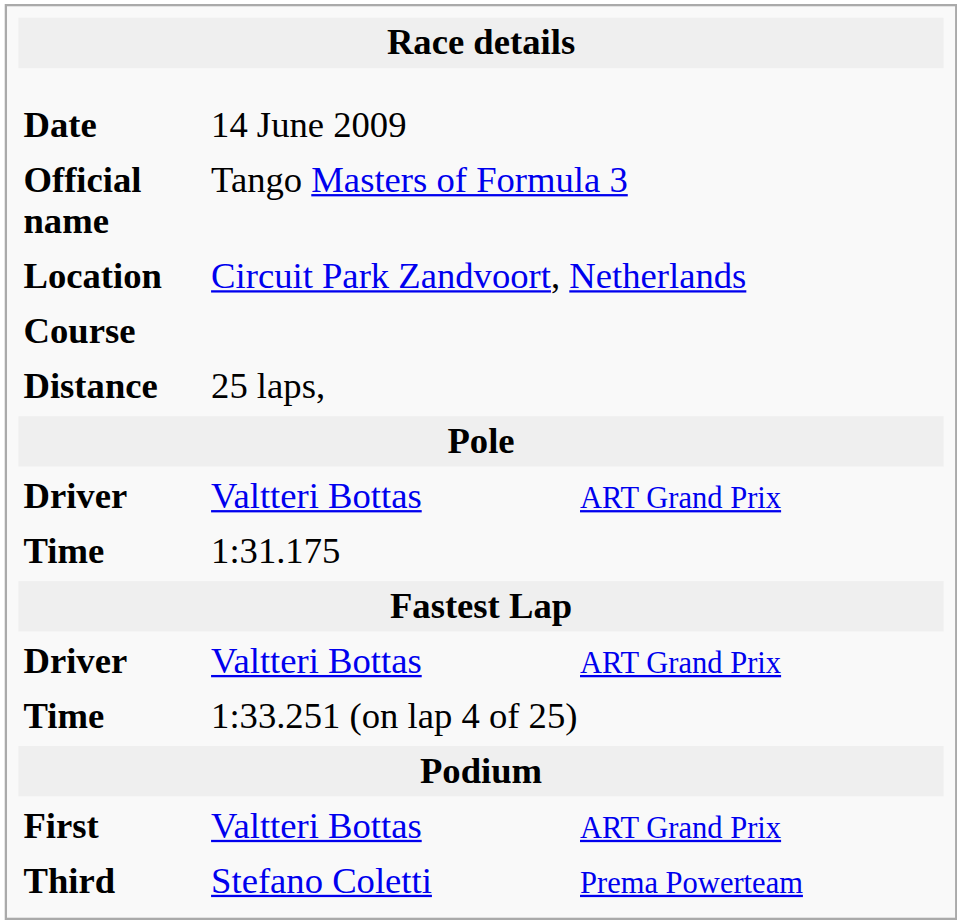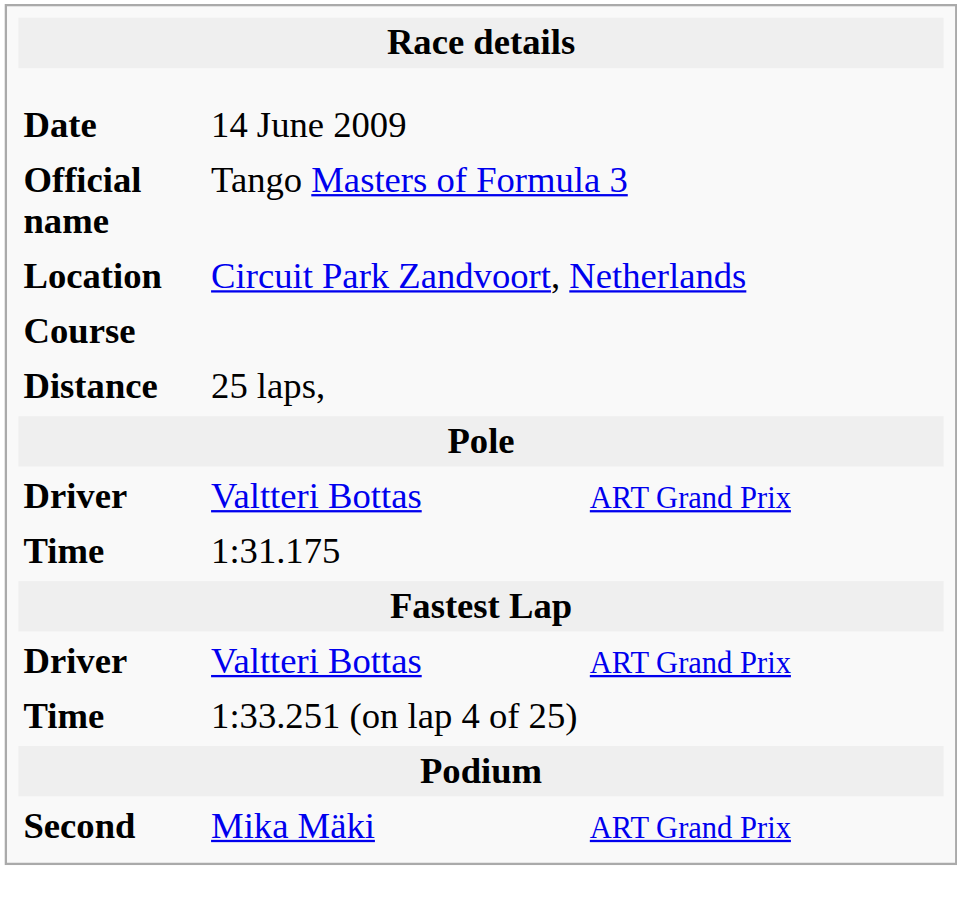- row: First | Valtteri Bottas | ART Grand Prix
+ row: Second | Mika Mäki | ART Grand Prix
- row: Third | Stefano Coletti | Prema Powerteam
